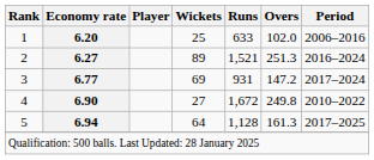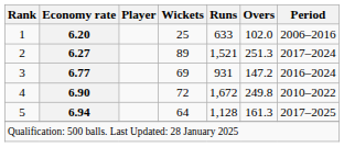2 | Period: 2016–2024 -> 2017–2024
3 | Period: 2017–2024 -> 2016–2024
4 | Wickets: 27 -> 72
